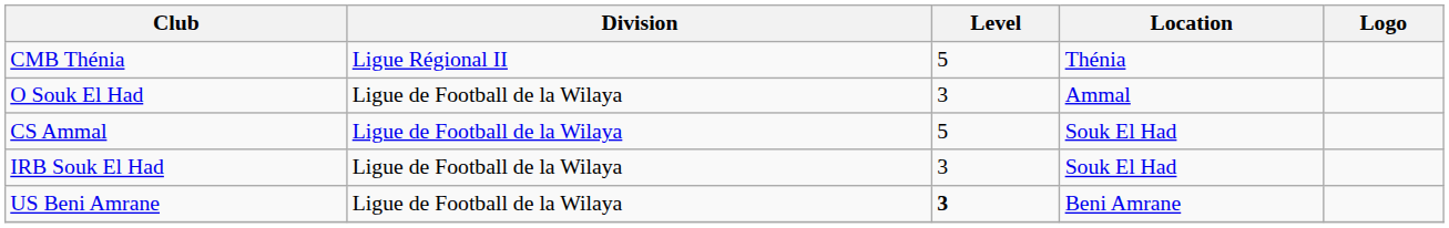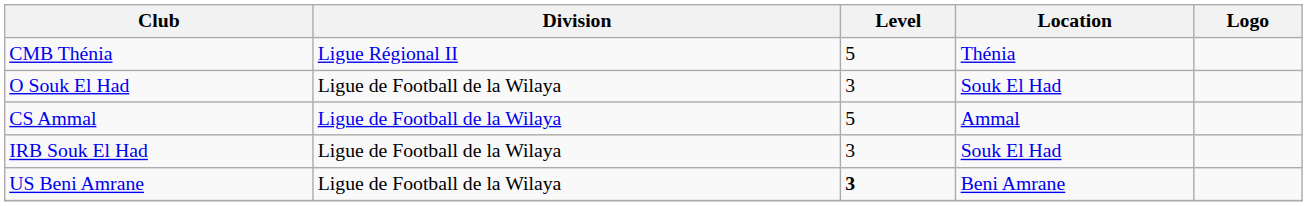O Souk El Had | Location: Ammal -> Souk El Had
CS Ammal | Location: Souk El Had -> Ammal
